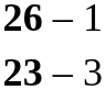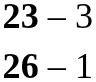rows swapped: 23 – 3 <-> 26 – 1
